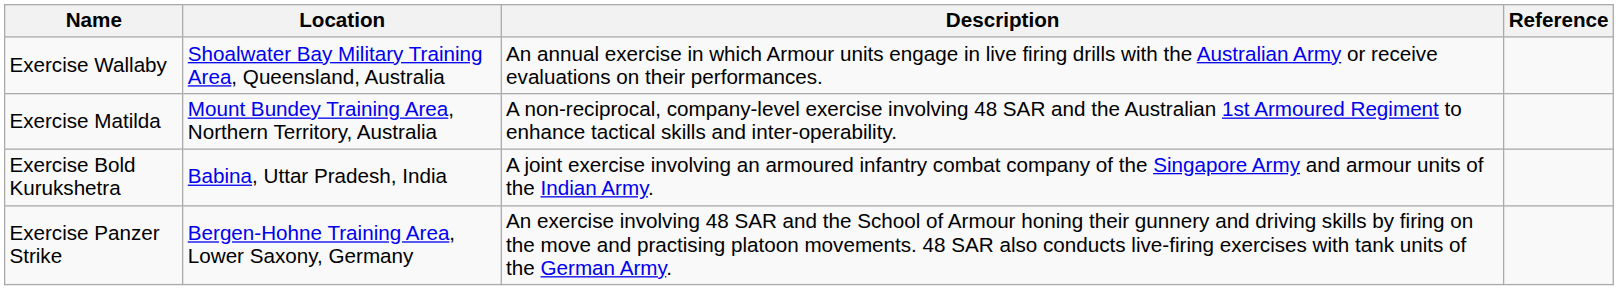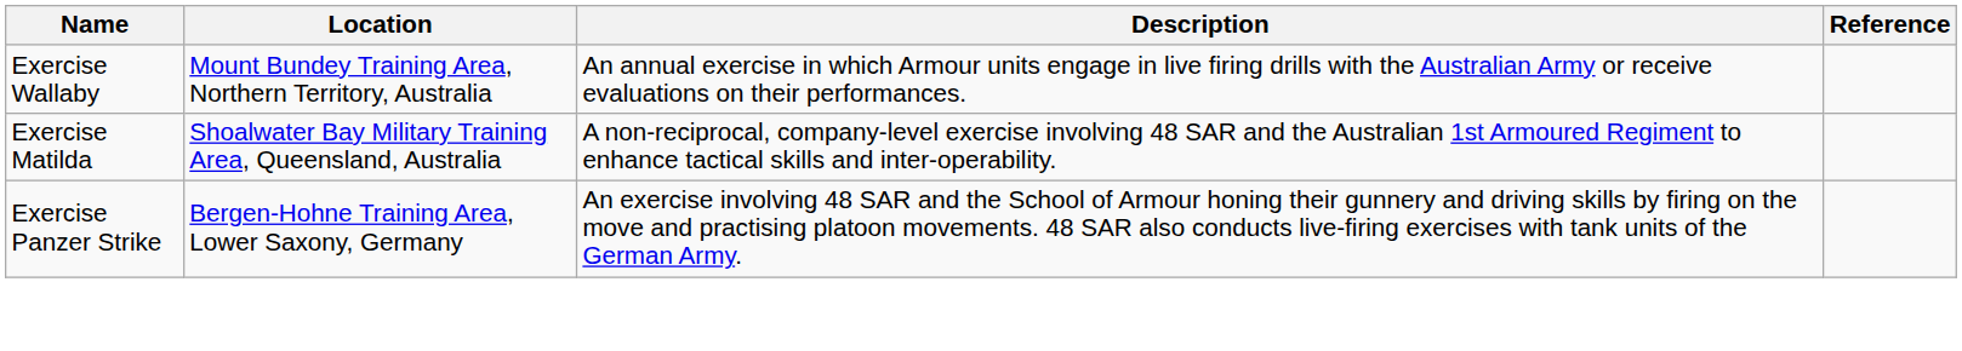Exercise Wallaby | Location: Shoalwater Bay Military Training Area, Queensland, Australia -> Mount Bundey Training Area, Northern Territory, Australia
Exercise Matilda | Location: Mount Bundey Training Area, Northern Territory, Australia -> Shoalwater Bay Military Training Area, Queensland, Australia
- row: Exercise Bold Kurukshetra | Babina, Uttar Pradesh, India | A joint exercise involving an armoured infantry combat company of the Singapore Army and armour units of the Indian Army.
